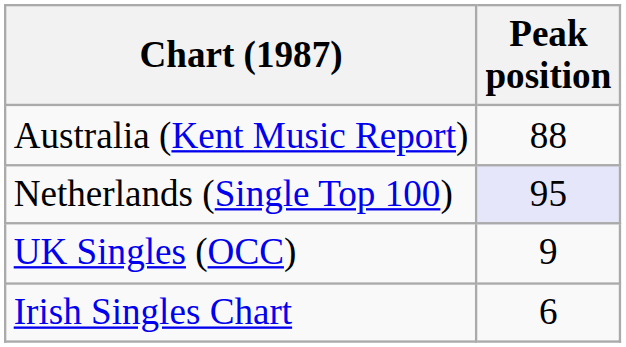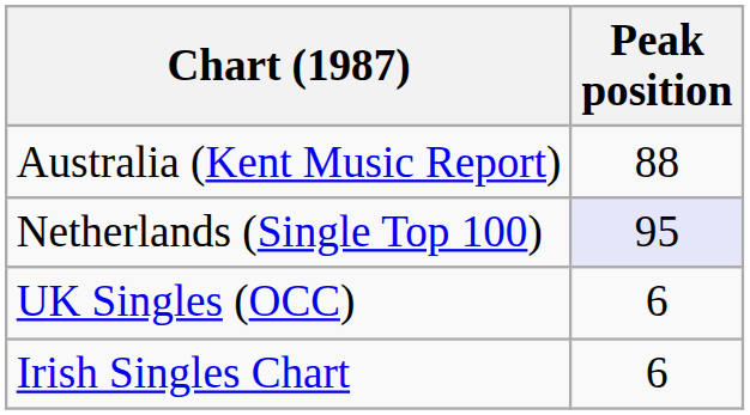UK Singles (OCC) | Peak position: 9 -> 6
